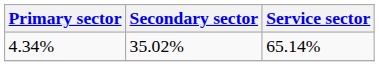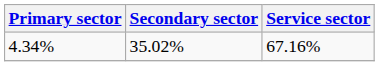4.34% | Service sector: 65.14% -> 67.16%
